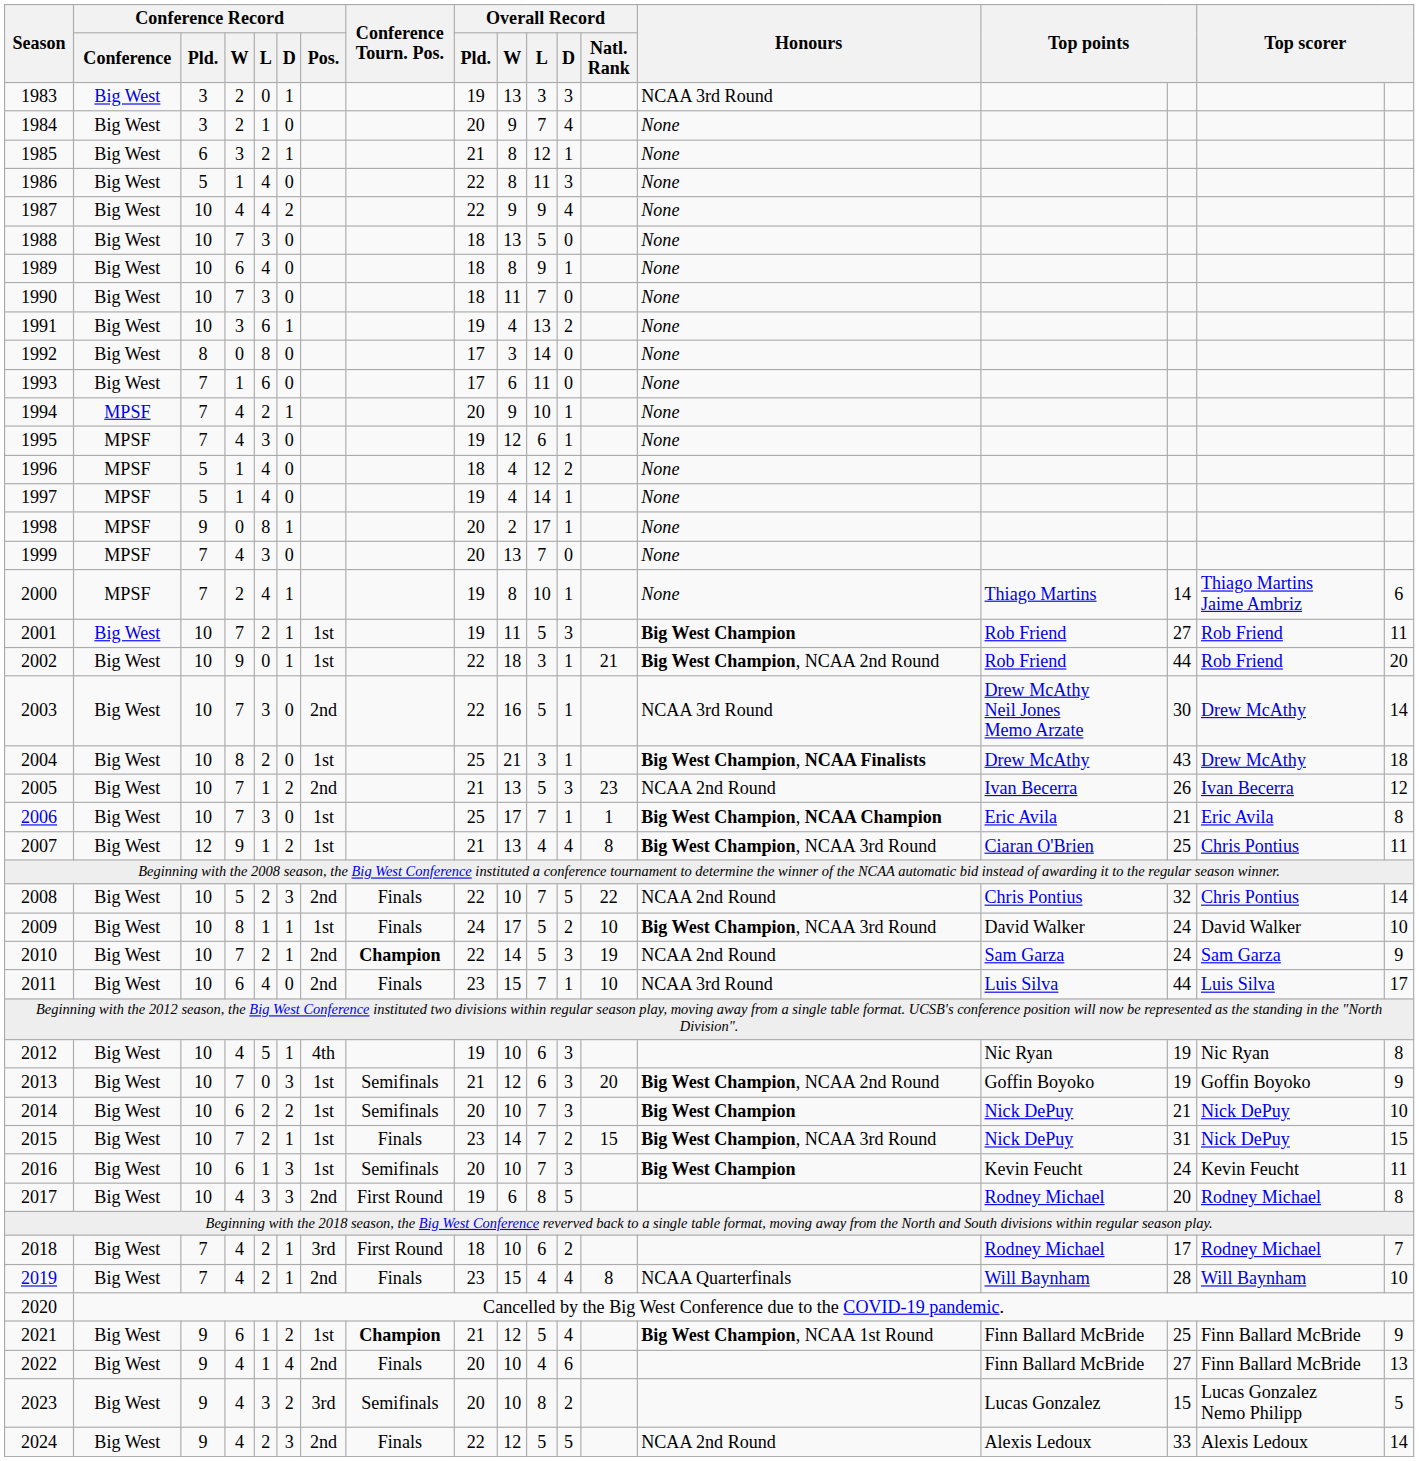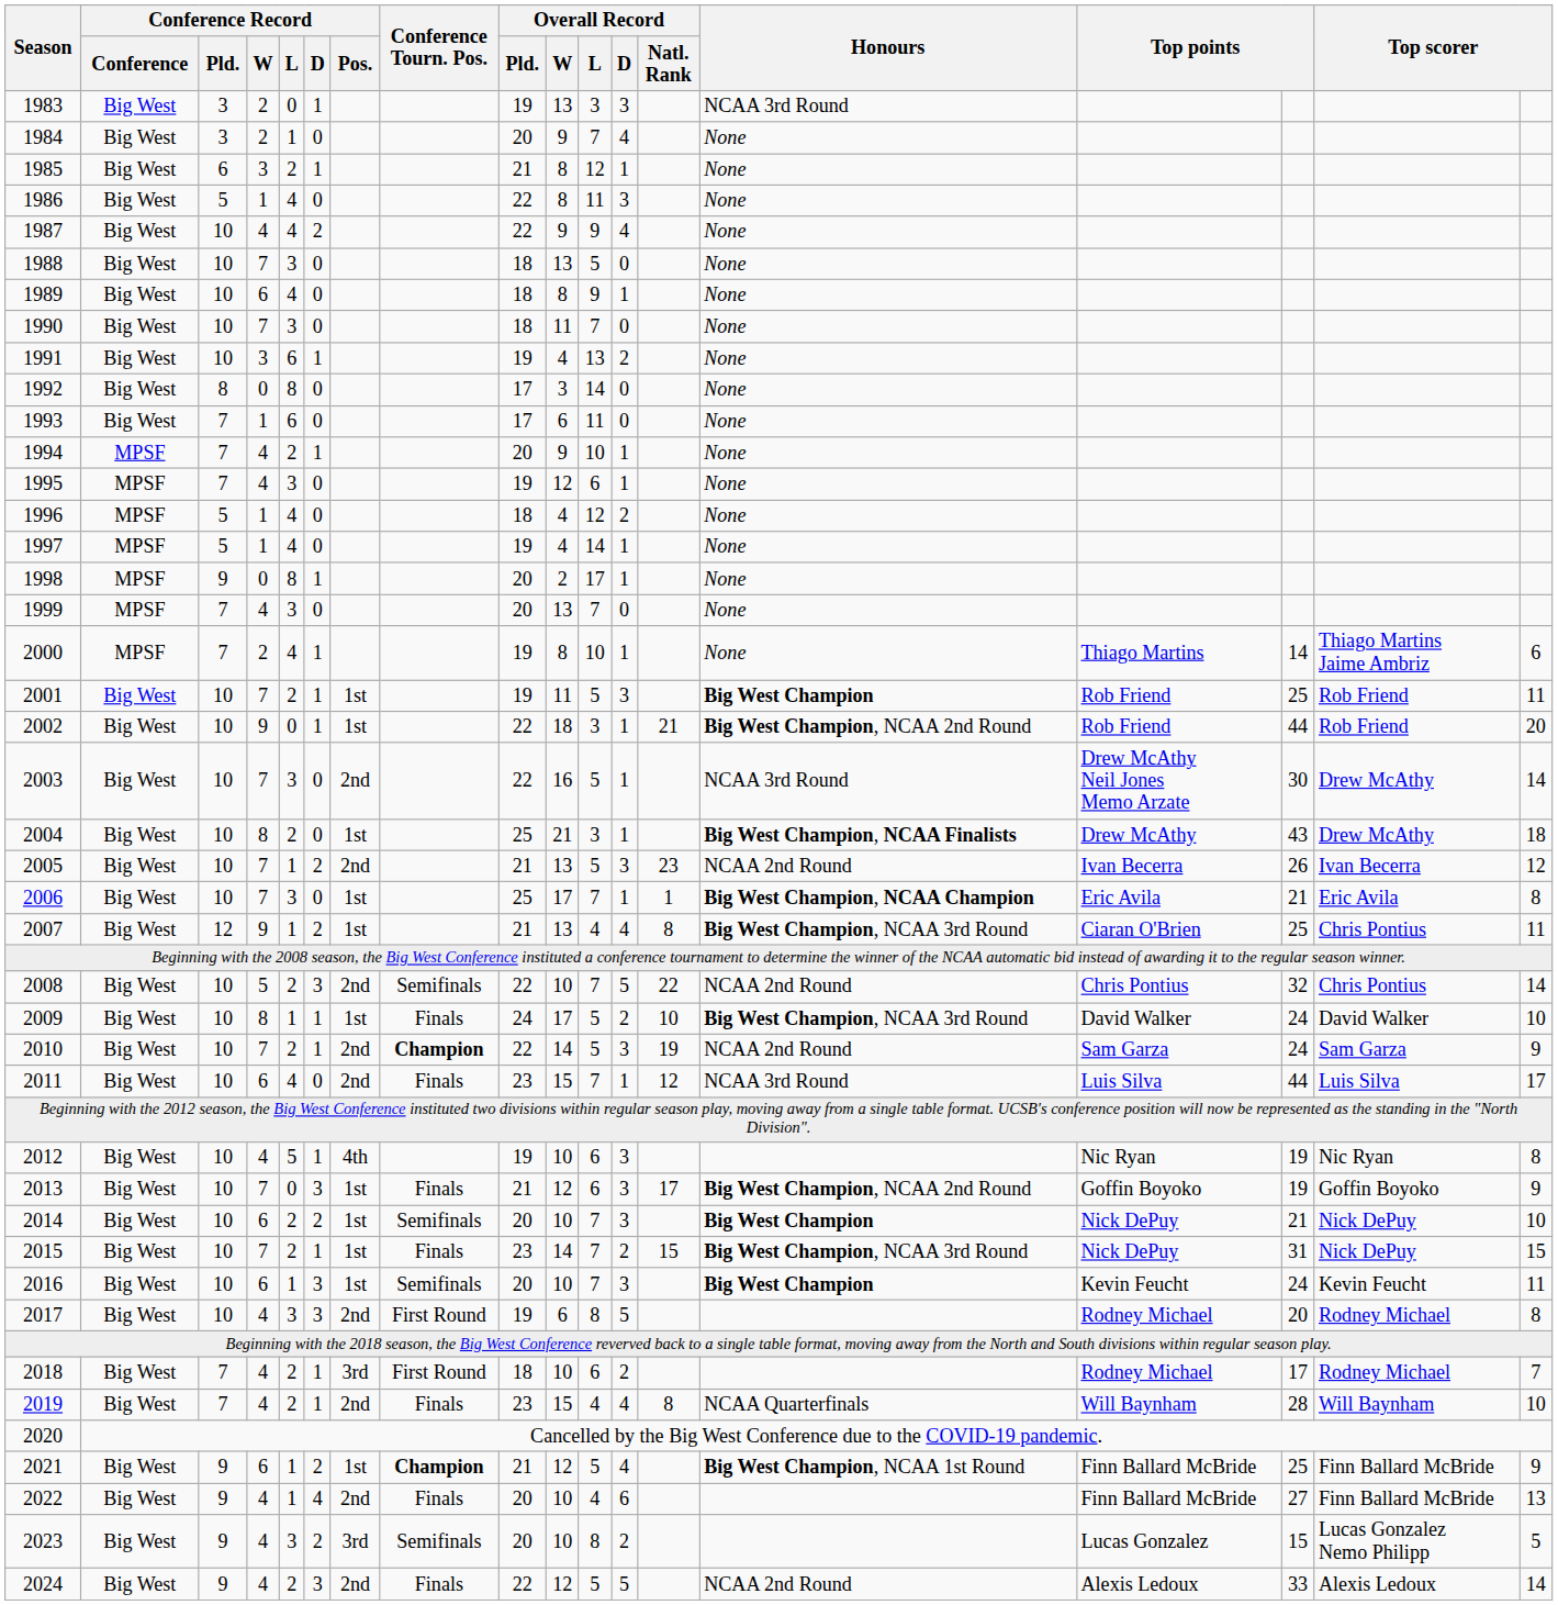2001 | column 16: 27 -> 25
2008 | Conference Tourn. Pos.: Finals -> Semifinals
2011 | Overall Record / Natl. Rank: 10 -> 12
2013 | Conference Tourn. Pos.: Semifinals -> Finals
2013 | Overall Record / Natl. Rank: 20 -> 17
